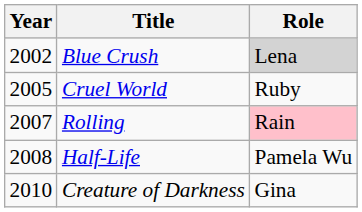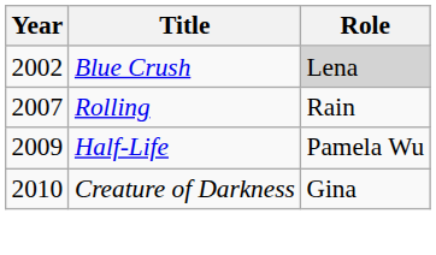- row: 2005 | Cruel World | Ruby
Rolling | Role: pink background -> no background
Half-Life | Year: 2008 -> 2009
